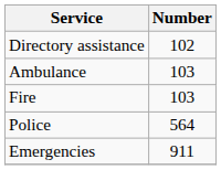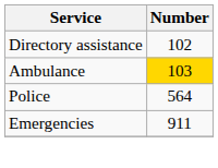Ambulance | Number: no background -> gold background
- row: Fire | 103
